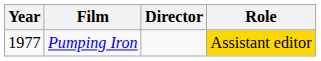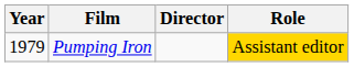Pumping Iron | Year: 1977 -> 1979
